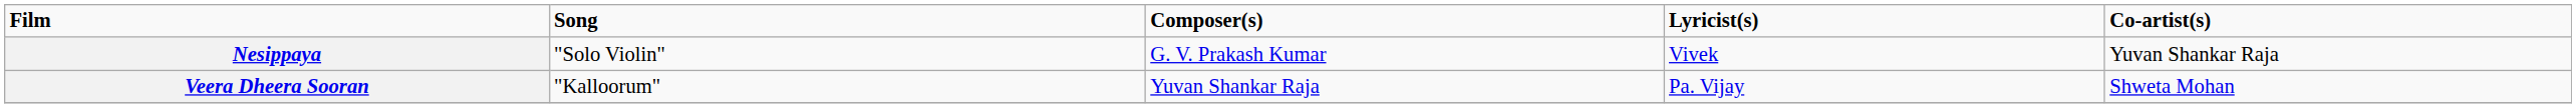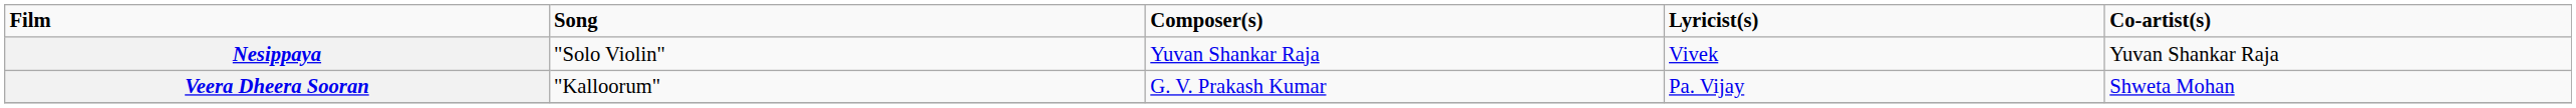Nesippaya | Composer(s): G. V. Prakash Kumar -> Yuvan Shankar Raja
Veera Dheera Sooran | Composer(s): Yuvan Shankar Raja -> G. V. Prakash Kumar
